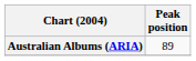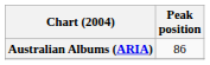Australian Albums (ARIA) | Peak position: 89 -> 86
